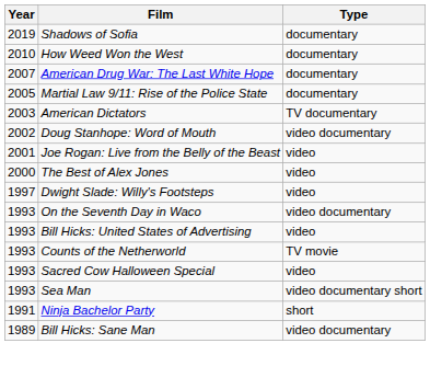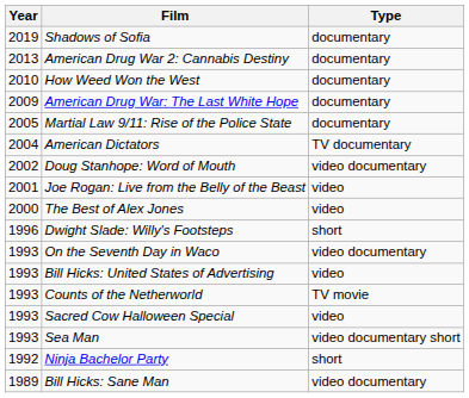+ row: 2013 | American Drug War 2: Cannabis Destiny | documentary
American Drug War: The Last White Hope | Year: 2007 -> 2009
American Dictators | Year: 2003 -> 2004
Dwight Slade: Willy's Footsteps | Year: 1997 -> 1996
Dwight Slade: Willy's Footsteps | Type: video -> short
Ninja Bachelor Party | Year: 1991 -> 1992
